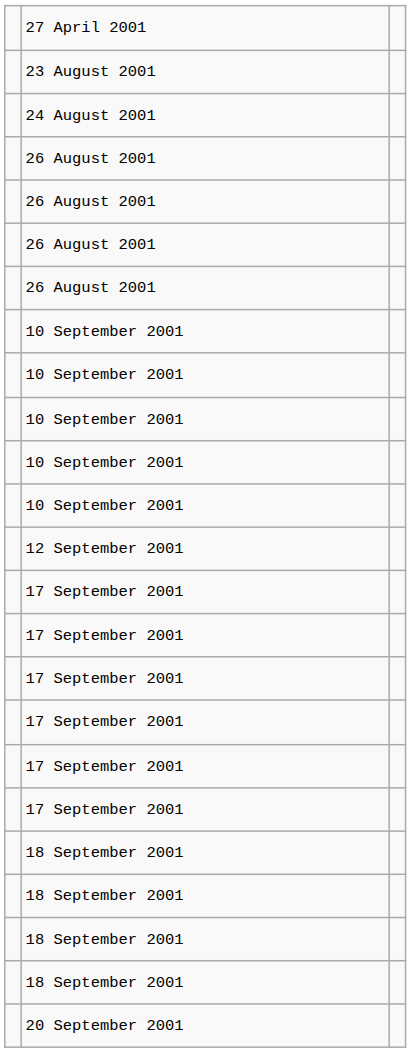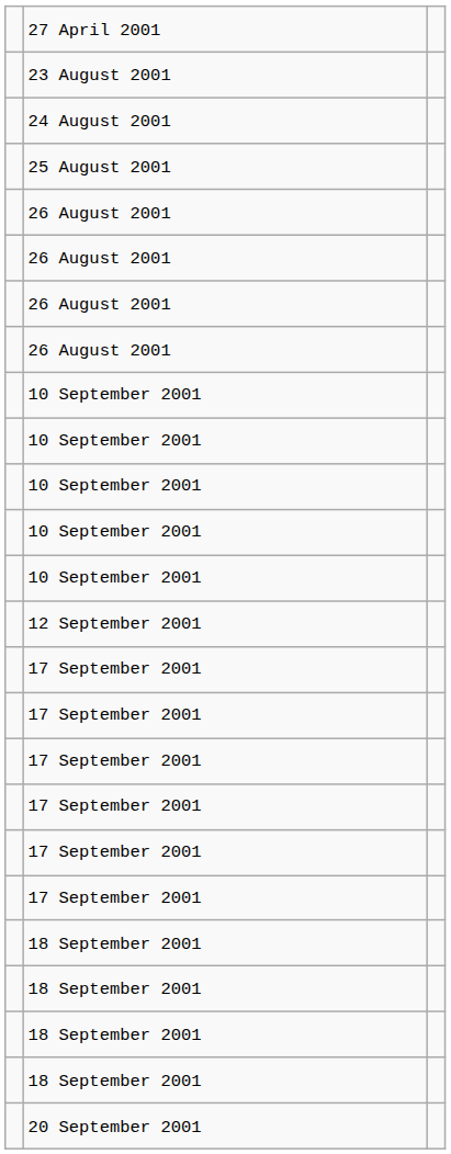+ row: 25 August 2001
